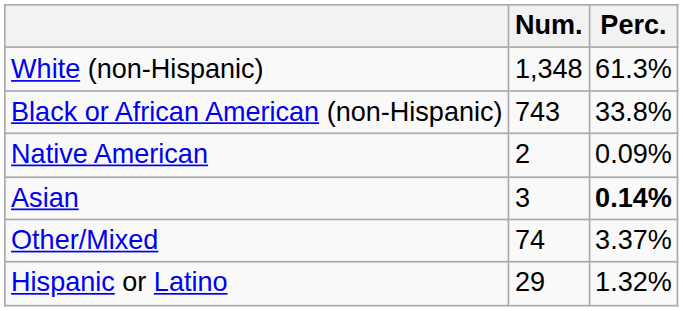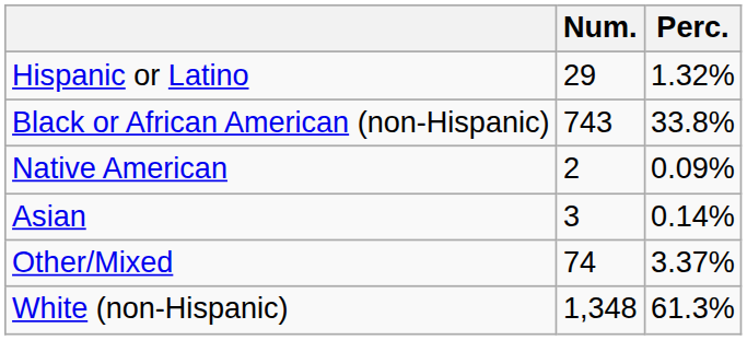rows swapped: White (non-Hispanic) <-> Hispanic or Latino
Asian | Perc.: bold -> normal
